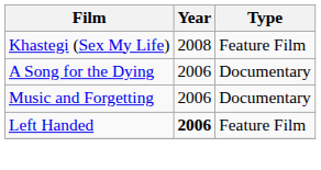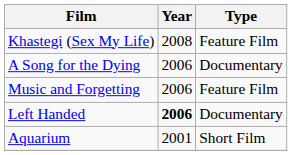Music and Forgetting | Type: Documentary -> Feature Film
Left Handed | Type: Feature Film -> Documentary
+ row: Aquarium | 2001 | Short Film
